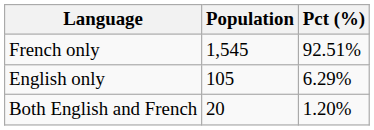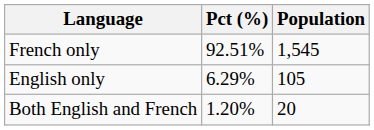columns swapped: Population <-> Pct (%)
